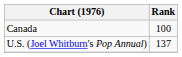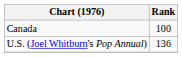U.S. (Joel Whitburn's Pop Annual) | Rank: 137 -> 136
